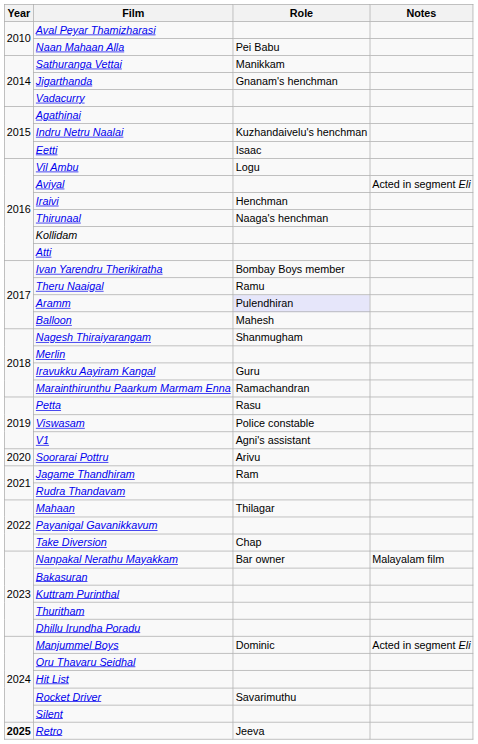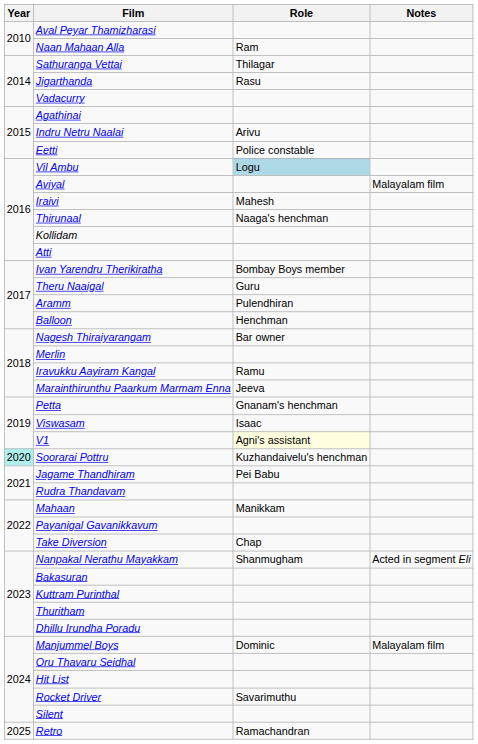Naan Mahaan Alla | Role: Pei Babu -> Ram
Sathuranga Vettai | Role: Manikkam -> Thilagar
Jigarthanda | Role: Gnanam's henchman -> Rasu
Indru Netru Naalai | Role: Kuzhandaivelu's henchman -> Arivu
Eetti | Role: Isaac -> Police constable
Vil Ambu | Role: no background -> lightblue background
Aviyal | Notes: Acted in segment Eli -> Malayalam film
Iraivi | Role: Henchman -> Mahesh
Theru Naaigal | Role: Ramu -> Guru
Aramm | Role: lavender background -> no background
Balloon | Role: Mahesh -> Henchman
Nagesh Thiraiyarangam | Role: Shanmugham -> Bar owner
Iravukku Aayiram Kangal | Role: Guru -> Ramu
Marainthirunthu Paarkum Marmam Enna | Role: Ramachandran -> Jeeva
Petta | Role: Rasu -> Gnanam's henchman
Viswasam | Role: Police constable -> Isaac
V1 | Role: no background -> lightyellow background
Soorarai Pottru | Year: no background -> paleturquoise background
Soorarai Pottru | Role: Arivu -> Kuzhandaivelu's henchman
Jagame Thandhiram | Role: Ram -> Pei Babu
Mahaan | Role: Thilagar -> Manikkam
Nanpakal Nerathu Mayakkam | Role: Bar owner -> Shanmugham
Nanpakal Nerathu Mayakkam | Notes: Malayalam film -> Acted in segment Eli
Manjummel Boys | Notes: Acted in segment Eli -> Malayalam film
Retro | Year: bold -> normal
Retro | Role: Jeeva -> Ramachandran
